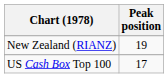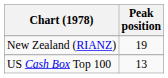US Cash Box Top 100 | Peak position: 17 -> 13
